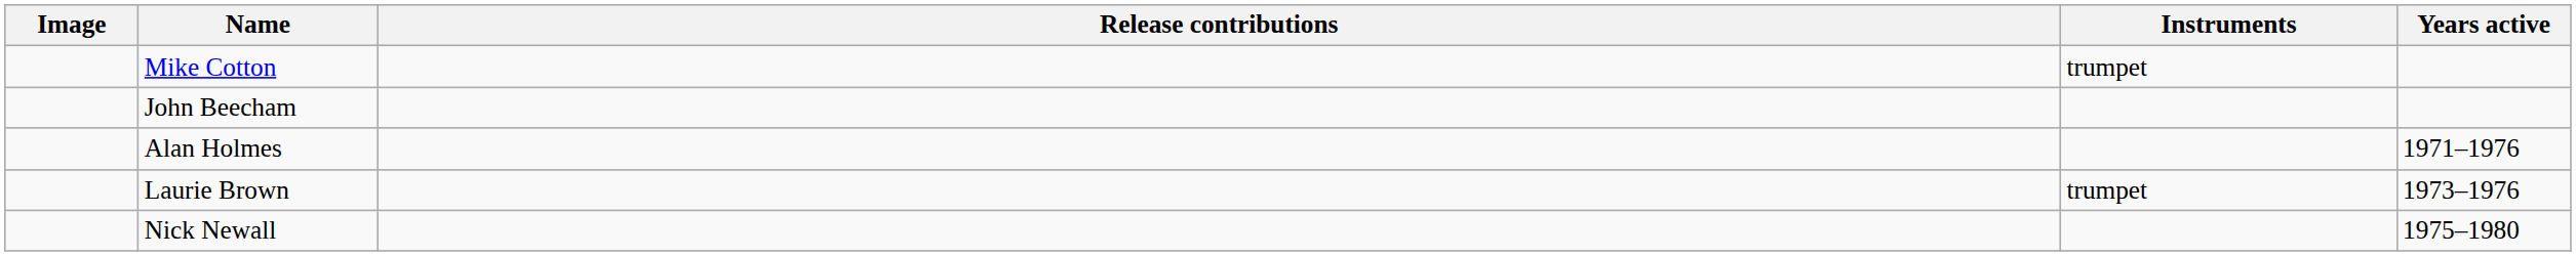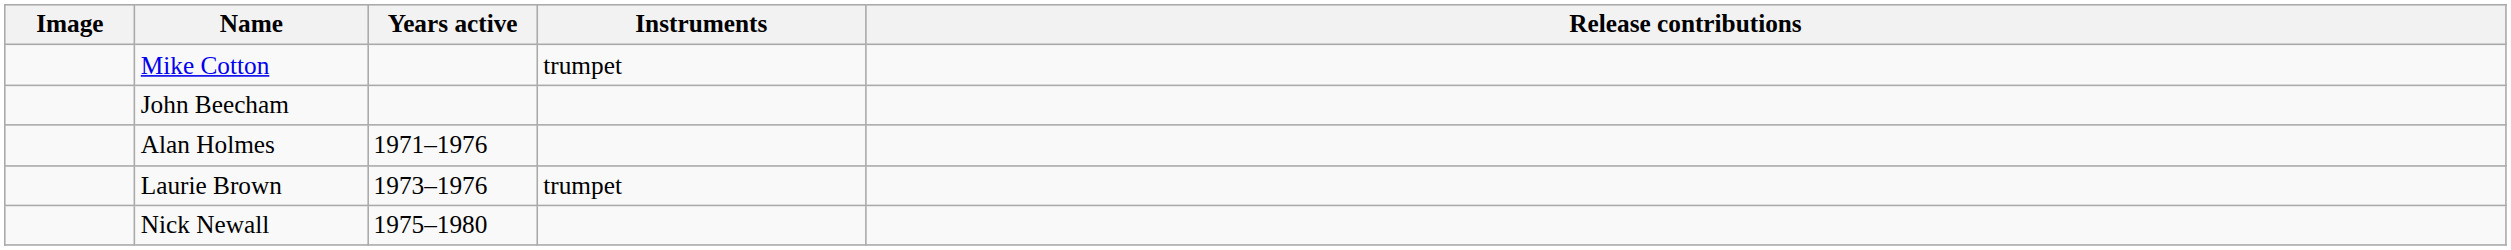columns swapped: Years active <-> Release contributions
